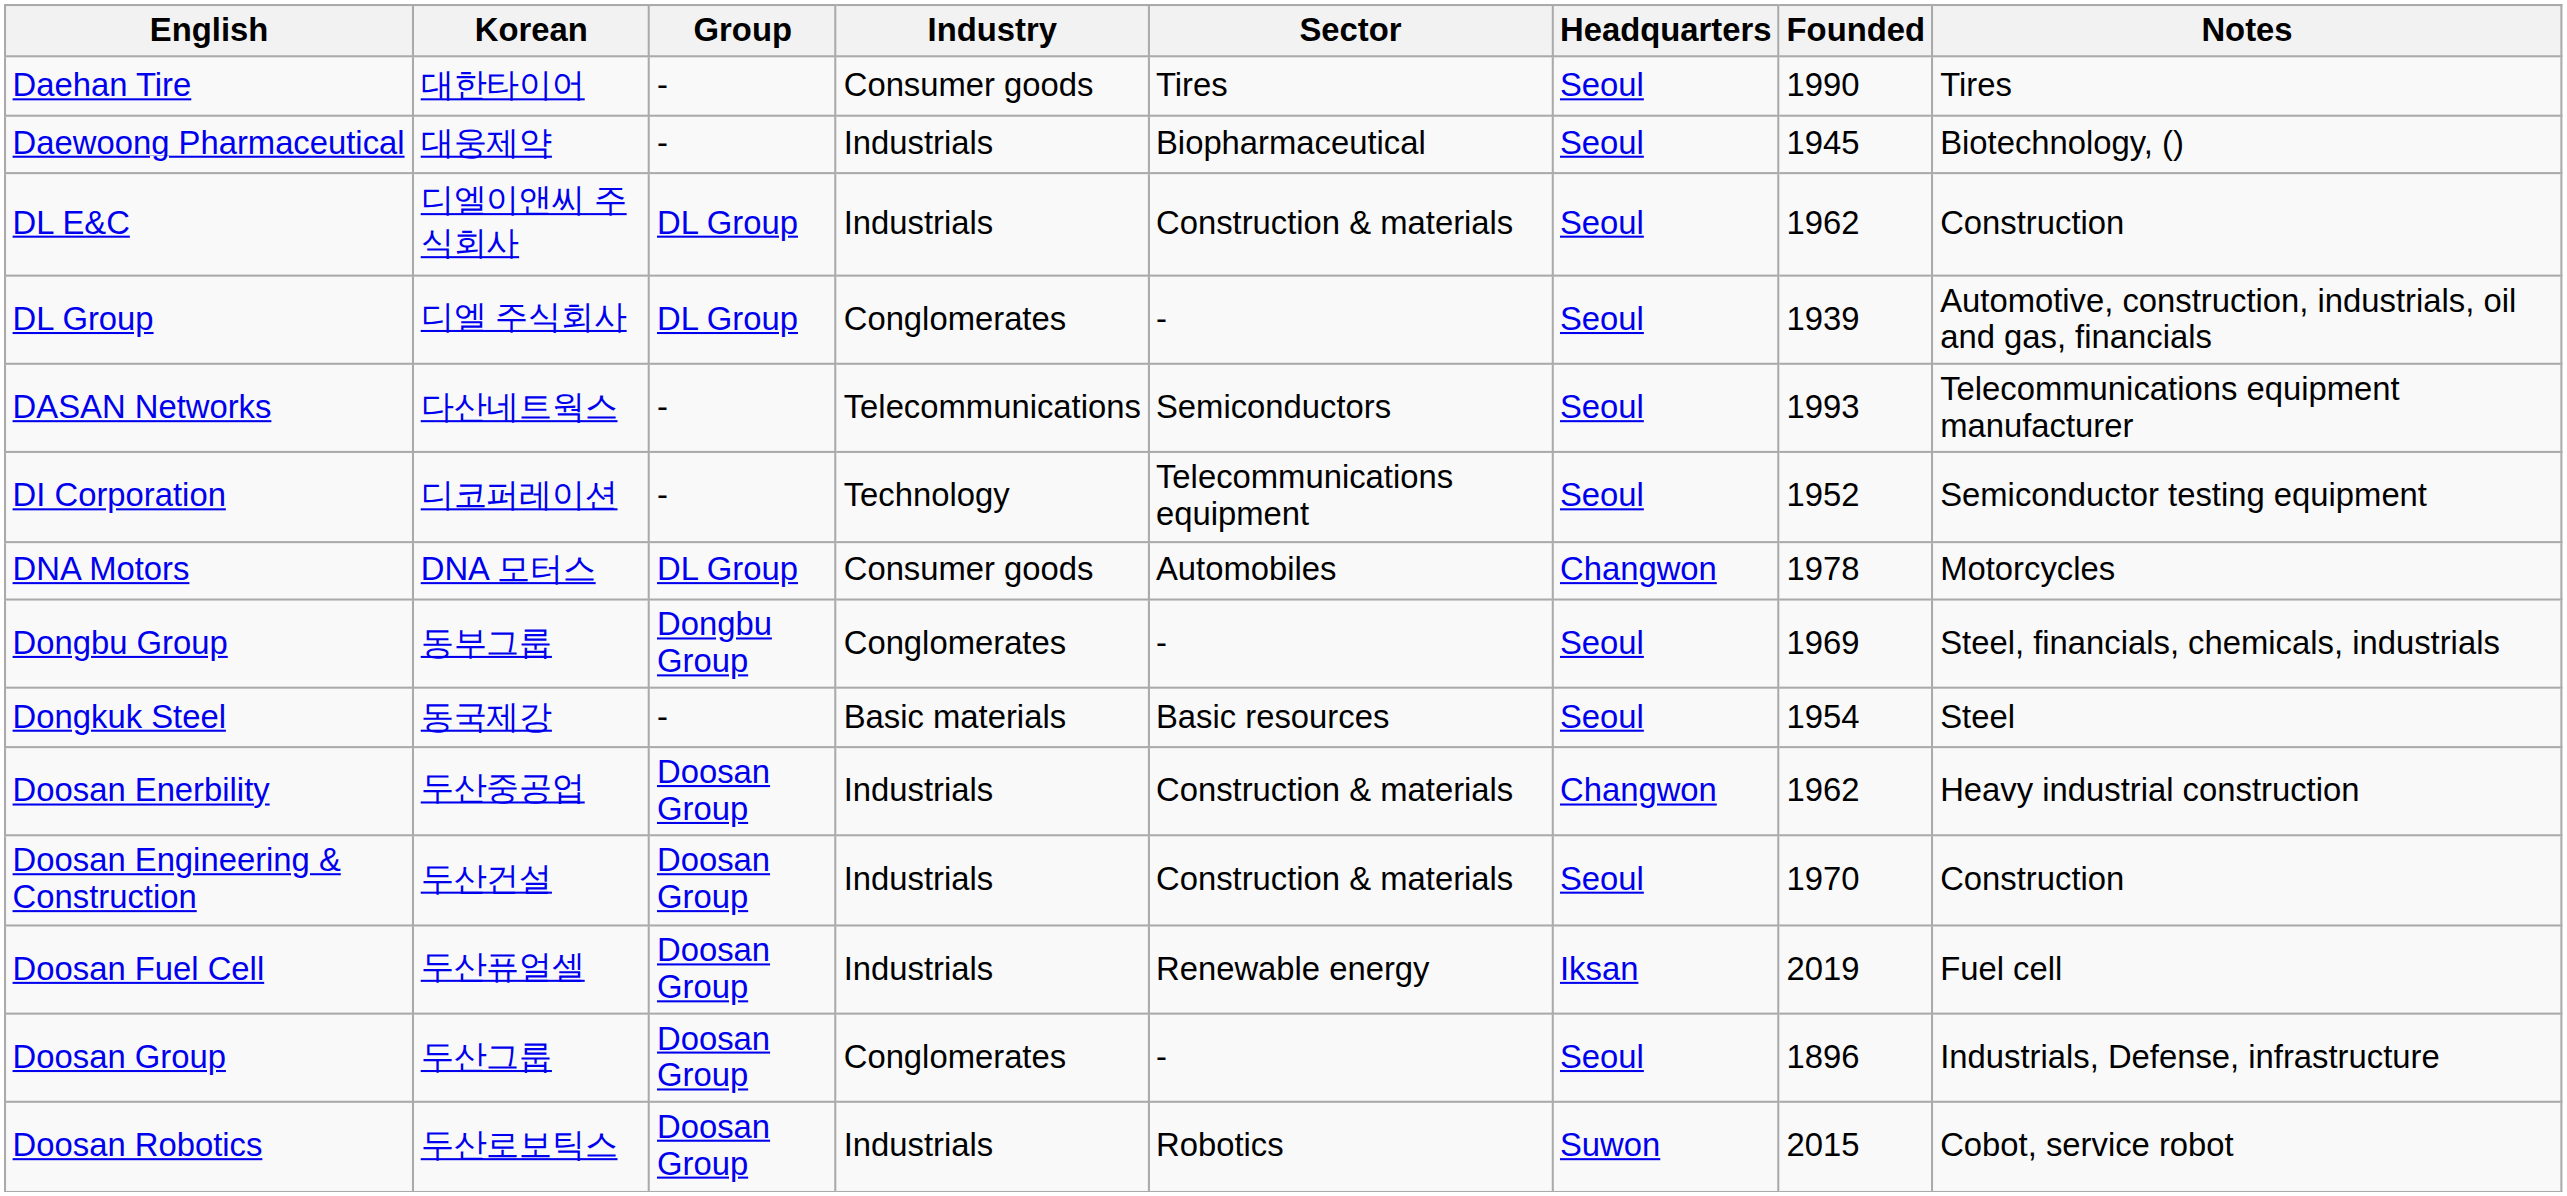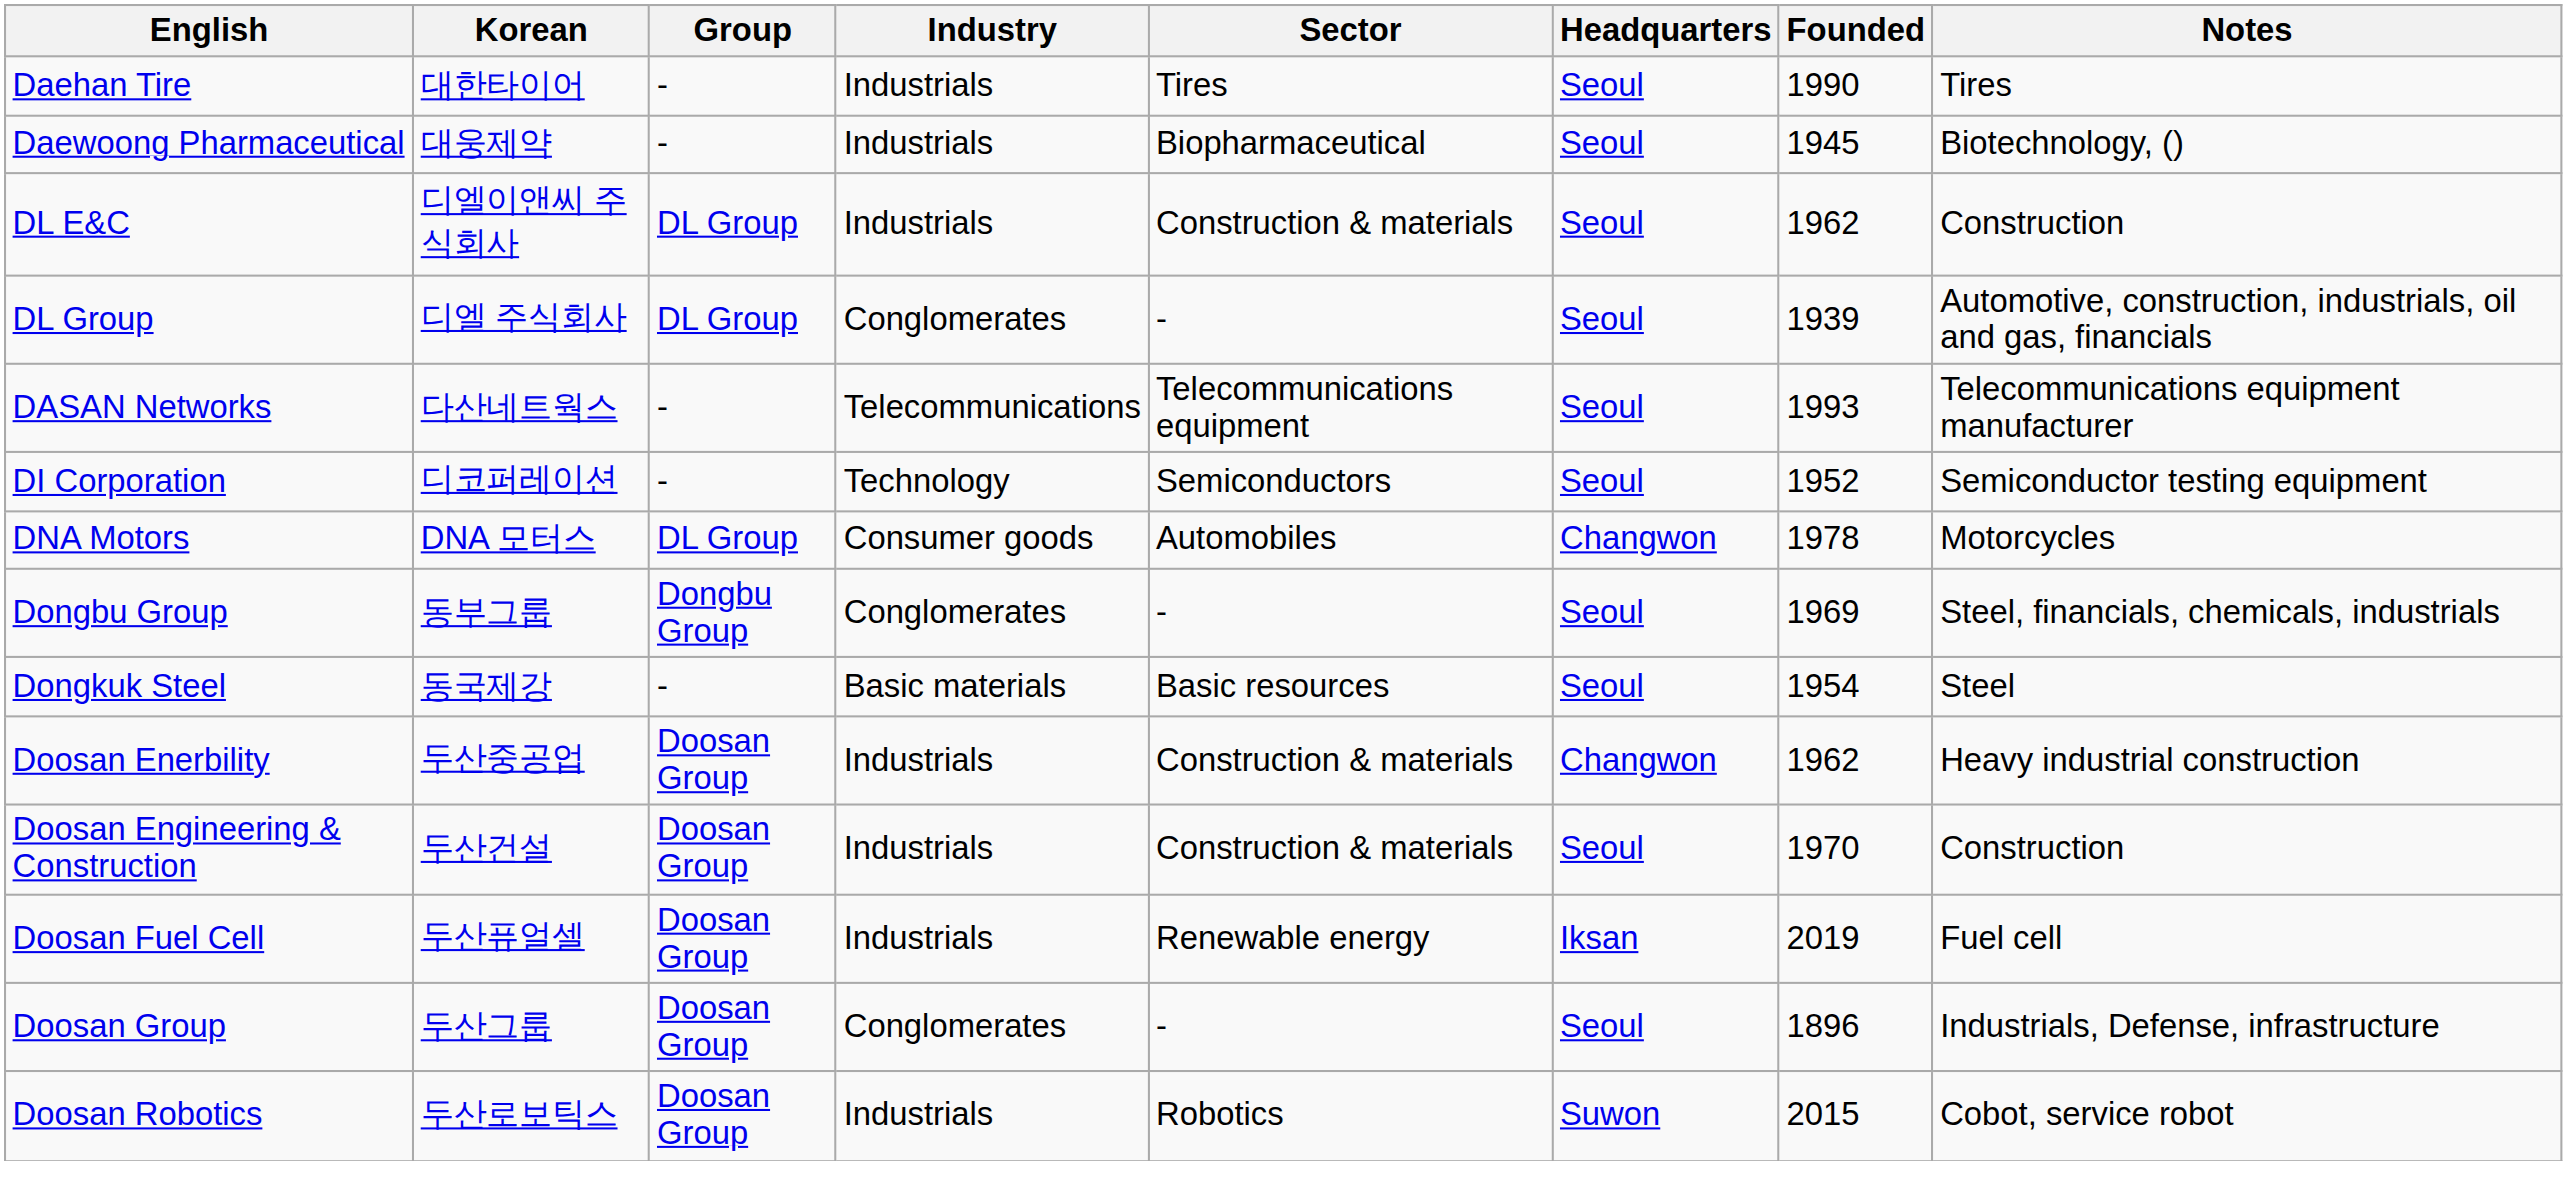Daehan Tire | Industry: Consumer goods -> Industrials
DASAN Networks | Sector: Semiconductors -> Telecommunications equipment
DI Corporation | Sector: Telecommunications equipment -> Semiconductors
